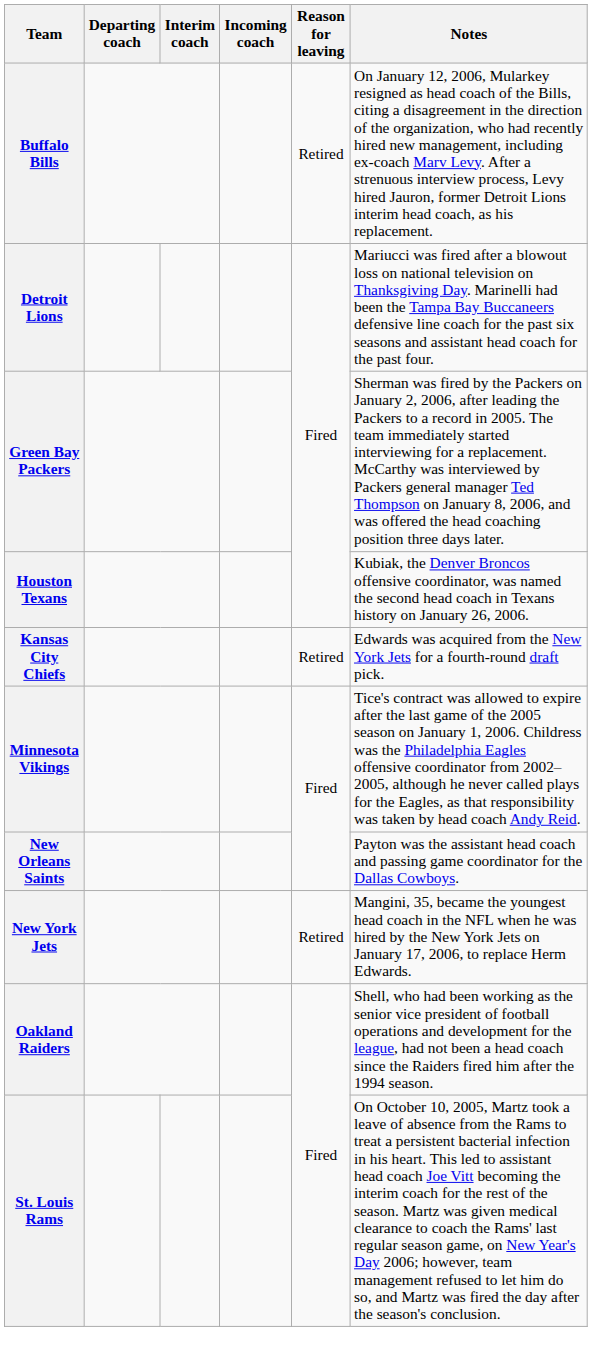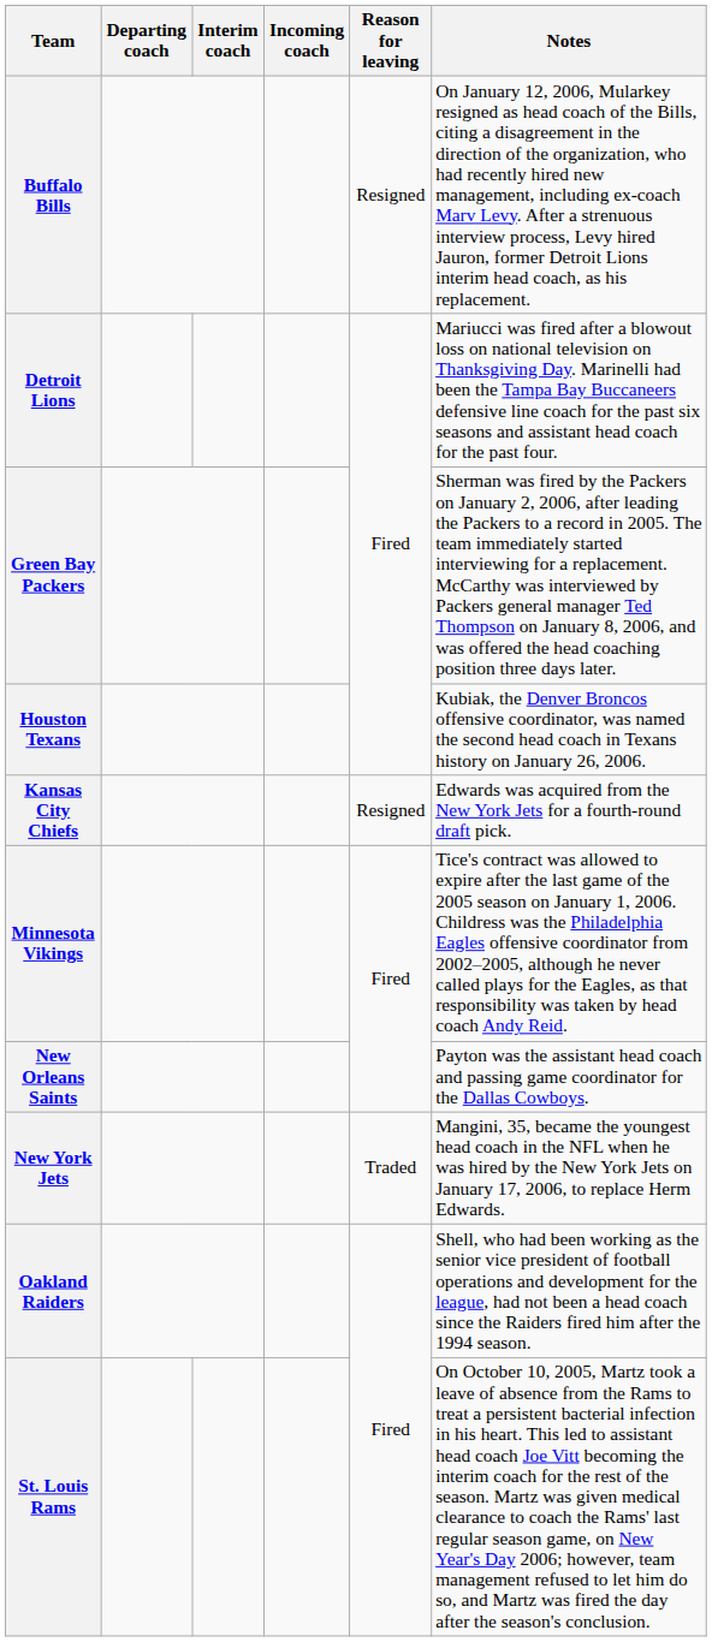Buffalo Bills | Reason for leaving: Retired -> Resigned
Kansas City Chiefs | Reason for leaving: Retired -> Resigned
New York Jets | Reason for leaving: Retired -> Traded
